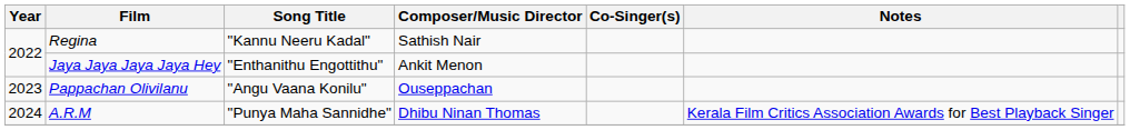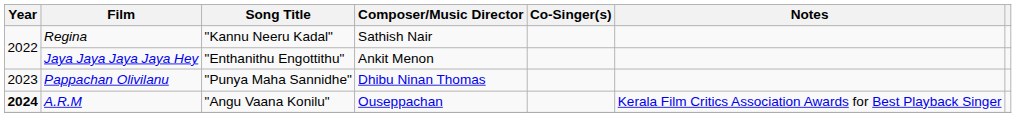Pappachan Olivilanu | Song Title: "Angu Vaana Konilu" -> "Punya Maha Sannidhe"
Pappachan Olivilanu | Composer/Music Director: Ouseppachan -> Dhibu Ninan Thomas
A.R.M | Year: normal -> bold
A.R.M | Song Title: "Punya Maha Sannidhe" -> "Angu Vaana Konilu"
A.R.M | Composer/Music Director: Dhibu Ninan Thomas -> Ouseppachan
